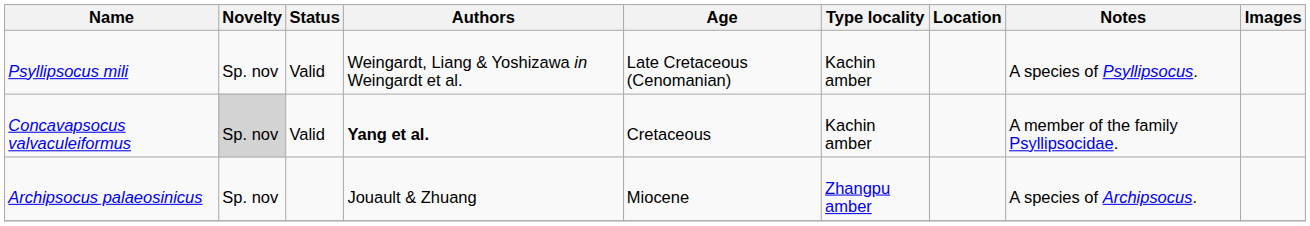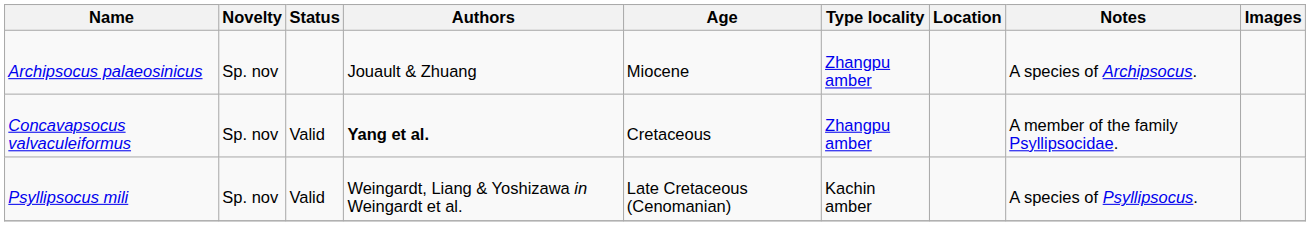rows swapped: Archipsocus palaeosinicus <-> Psyllipsocus mili
Concavapsocus valvaculeiformus | Novelty: lightgrey background -> no background
Concavapsocus valvaculeiformus | Type locality: Kachin amber -> Zhangpu amber
